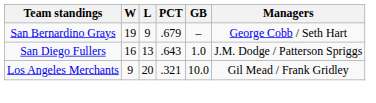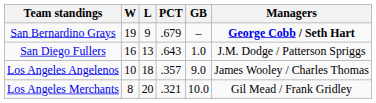San Bernardino Grays | Managers: normal -> bold
+ row: Los Angeles Angelenos | 10 | 18 | .357 | 9.0 | James Wooley / Charles Thomas
Los Angeles Merchants | W: 9 -> 8
